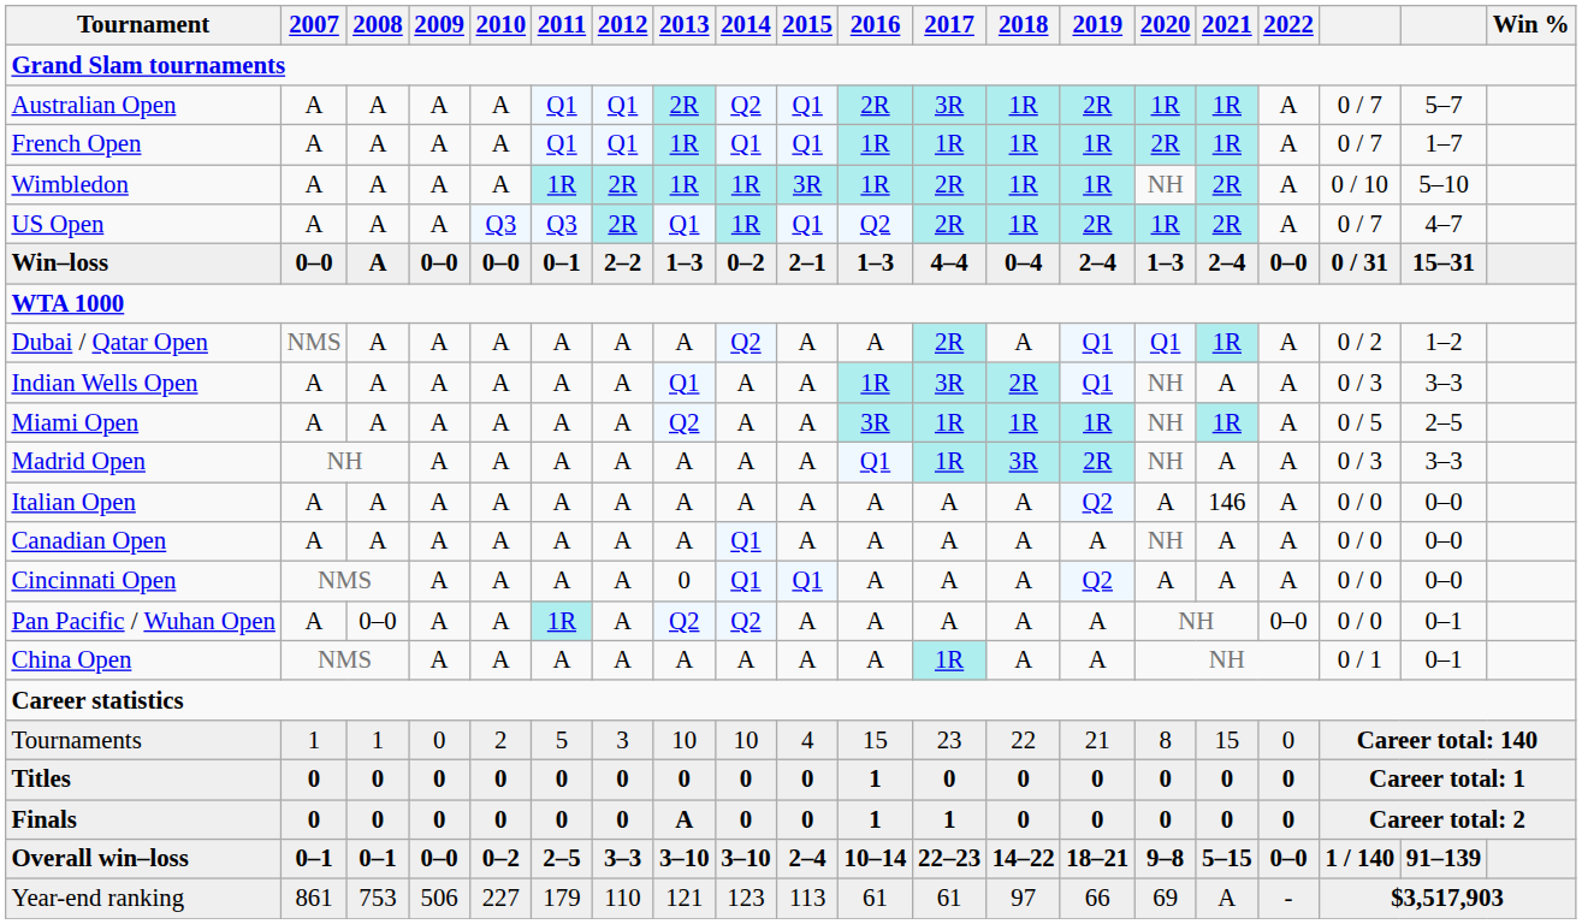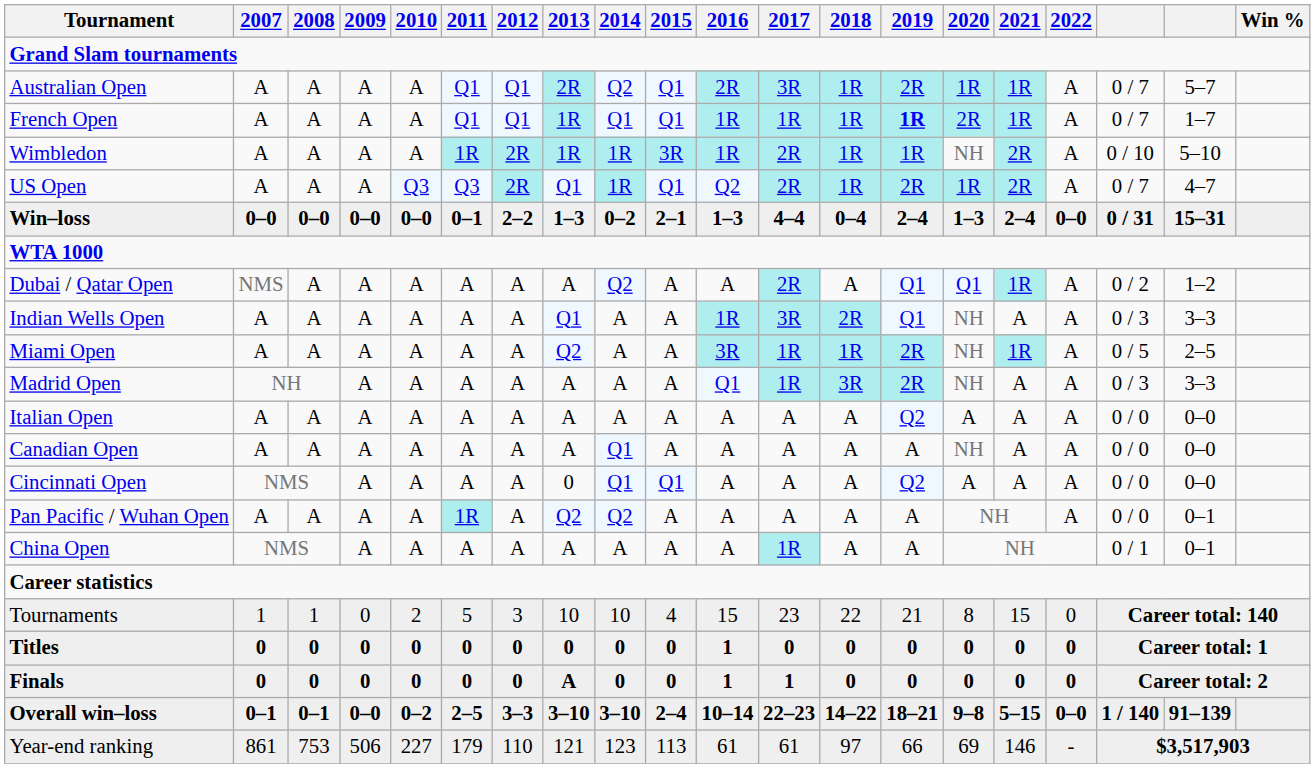French Open | 2019: normal -> bold
Win–loss | 2008: A -> 0–0
Miami Open | 2019: 1R -> 2R
Italian Open | 2021: 146 -> A
Pan Pacific / Wuhan Open | 2008: 0–0 -> A
Pan Pacific / Wuhan Open | 2022: 0–0 -> A
Year-end ranking | 2021: A -> 146
